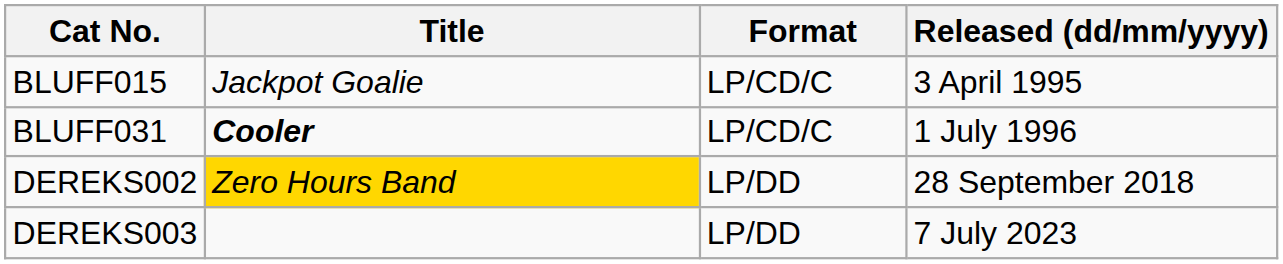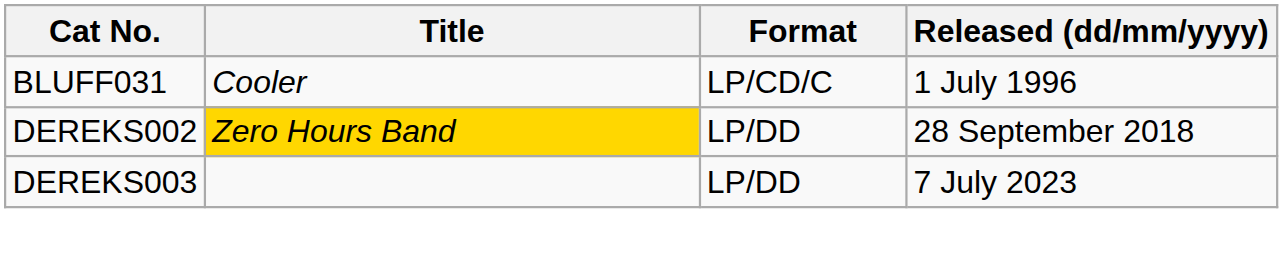- row: BLUFF015 | Jackpot Goalie | LP/CD/C | 3 April 1995
BLUFF031 | Title: bold -> normal
